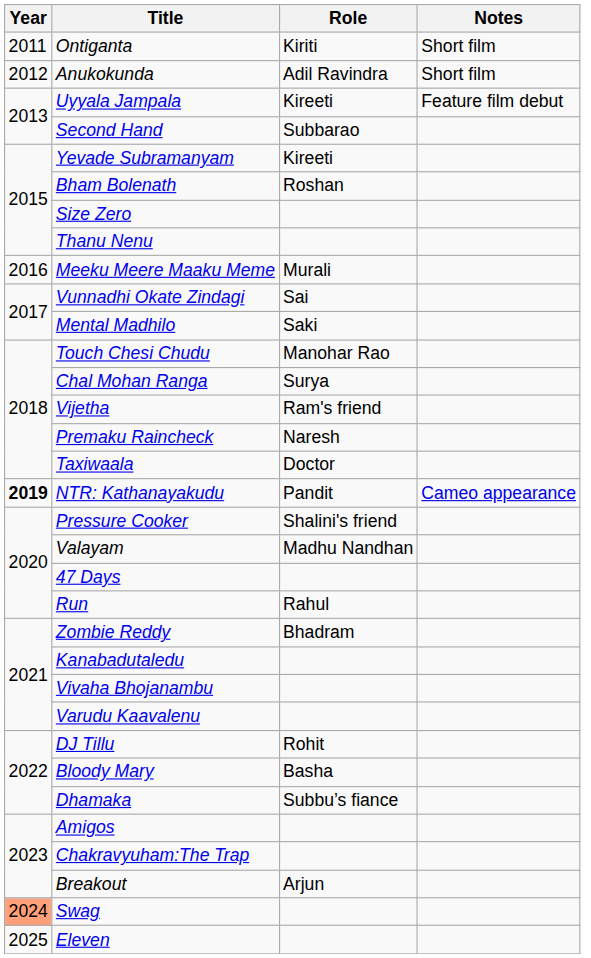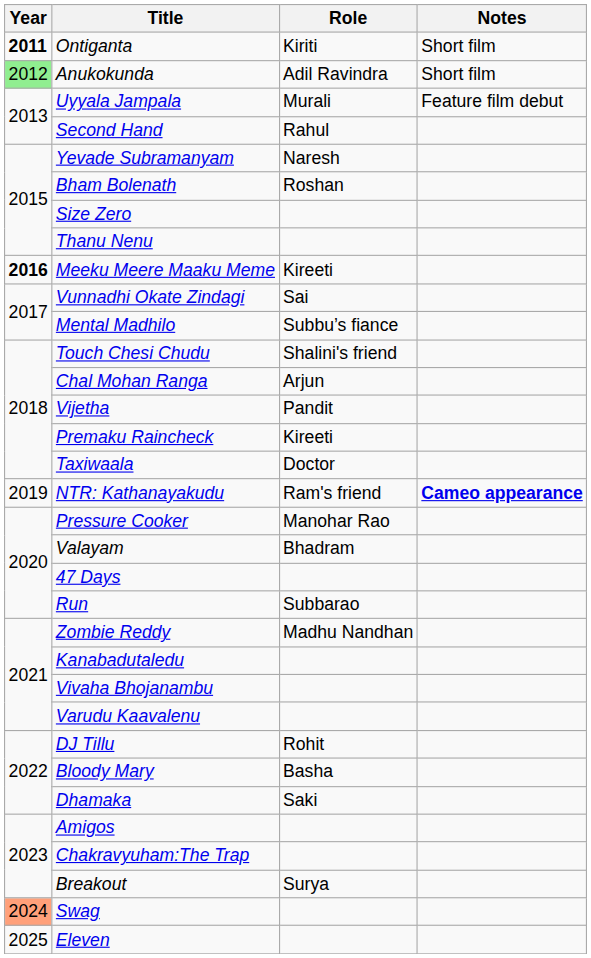Ontiganta | Year: normal -> bold
Anukokunda | Year: no background -> lightgreen background
Uyyala Jampala | Role: Kireeti -> Murali
Second Hand | Role: Subbarao -> Rahul
Yevade Subramanyam | Role: Kireeti -> Naresh
Meeku Meere Maaku Meme | Year: normal -> bold
Meeku Meere Maaku Meme | Role: Murali -> Kireeti
Mental Madhilo | Role: Saki -> Subbu’s fiance
Touch Chesi Chudu | Role: Manohar Rao -> Shalini's friend
Chal Mohan Ranga | Role: Surya -> Arjun
Vijetha | Role: Ram's friend -> Pandit
Premaku Raincheck | Role: Naresh -> Kireeti
NTR: Kathanayakudu | Year: bold -> normal
NTR: Kathanayakudu | Role: Pandit -> Ram's friend
NTR: Kathanayakudu | Notes: normal -> bold
Pressure Cooker | Role: Shalini's friend -> Manohar Rao
Valayam | Role: Madhu Nandhan -> Bhadram
Run | Role: Rahul -> Subbarao
Zombie Reddy | Role: Bhadram -> Madhu Nandhan
Dhamaka | Role: Subbu’s fiance -> Saki
Breakout | Role: Arjun -> Surya
